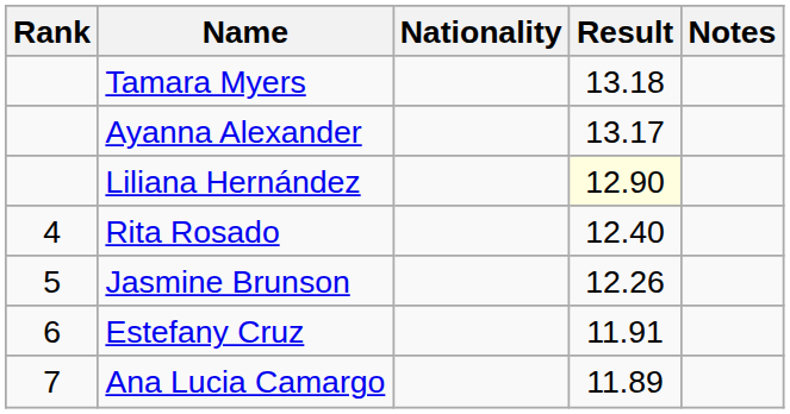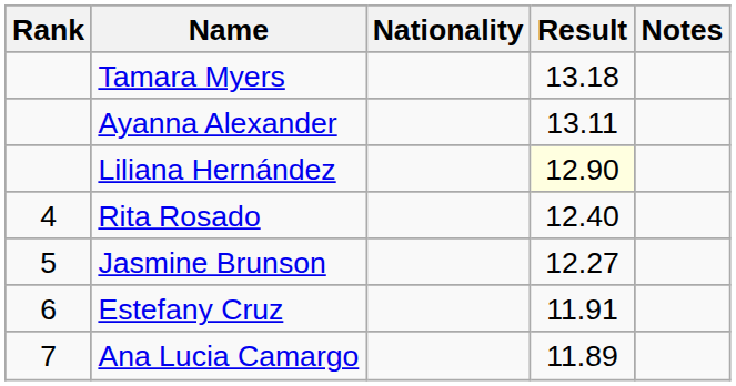Ayanna Alexander | Result: 13.17 -> 13.11
Jasmine Brunson | Result: 12.26 -> 12.27
